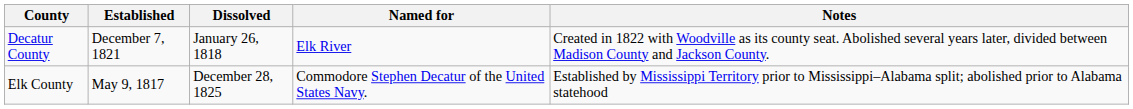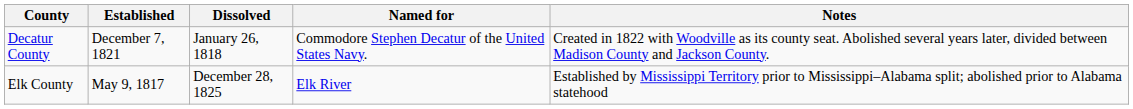Decatur County | Named for: Elk River -> Commodore Stephen Decatur of the United States Navy.
Elk County | Named for: Commodore Stephen Decatur of the United States Navy. -> Elk River
